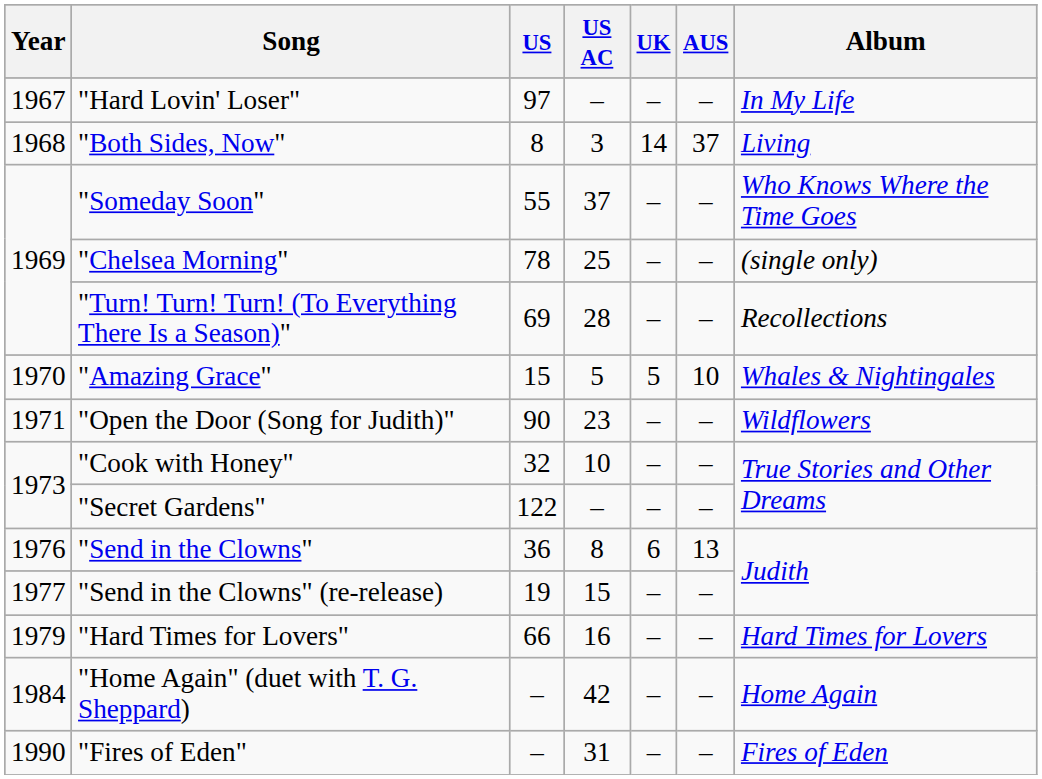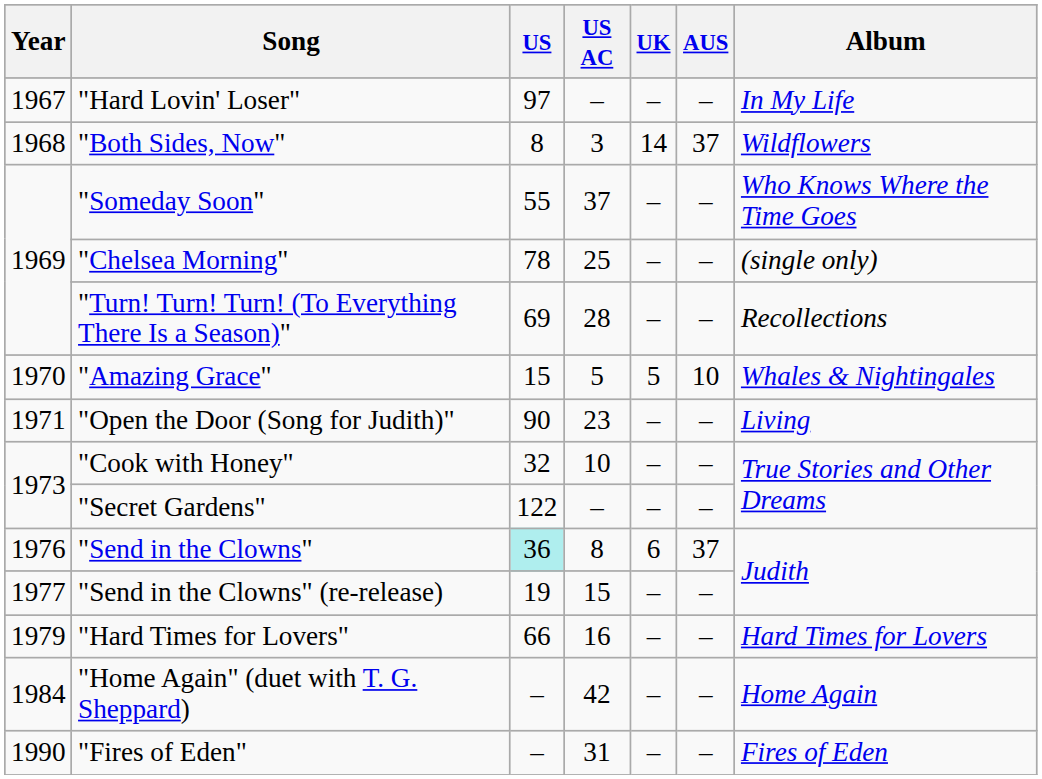"Both Sides, Now" | Album: Living -> Wildflowers
"Open the Door (Song for Judith)" | Album: Wildflowers -> Living
"Send in the Clowns" | US: no background -> paleturquoise background
"Send in the Clowns" | AUS: 13 -> 37
